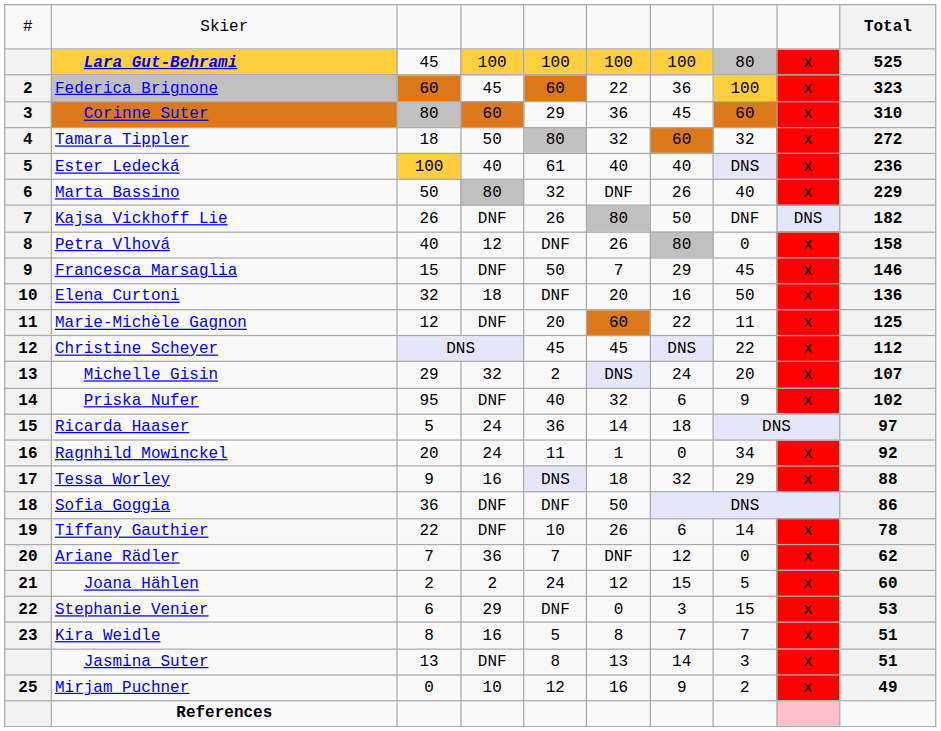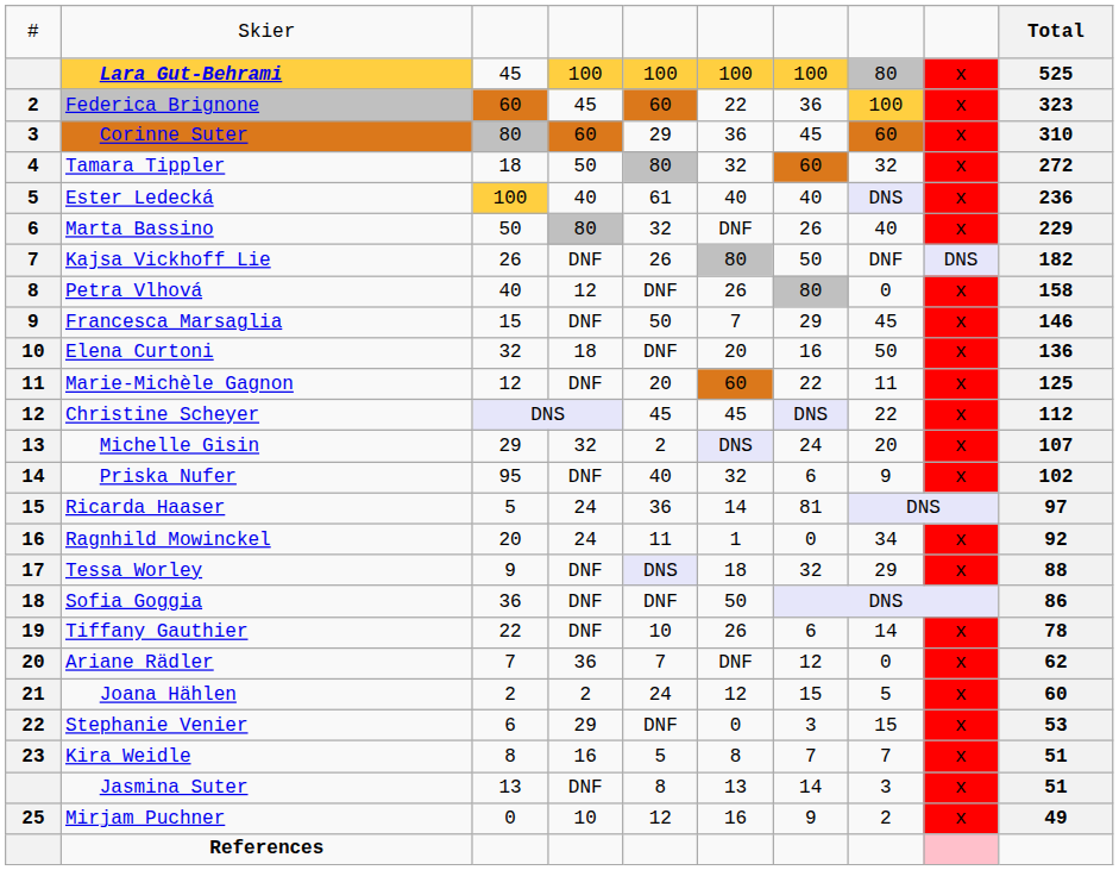Ricarda Haaser | column 7: 18 -> 81
Tessa Worley | column 4: 16 -> DNF
